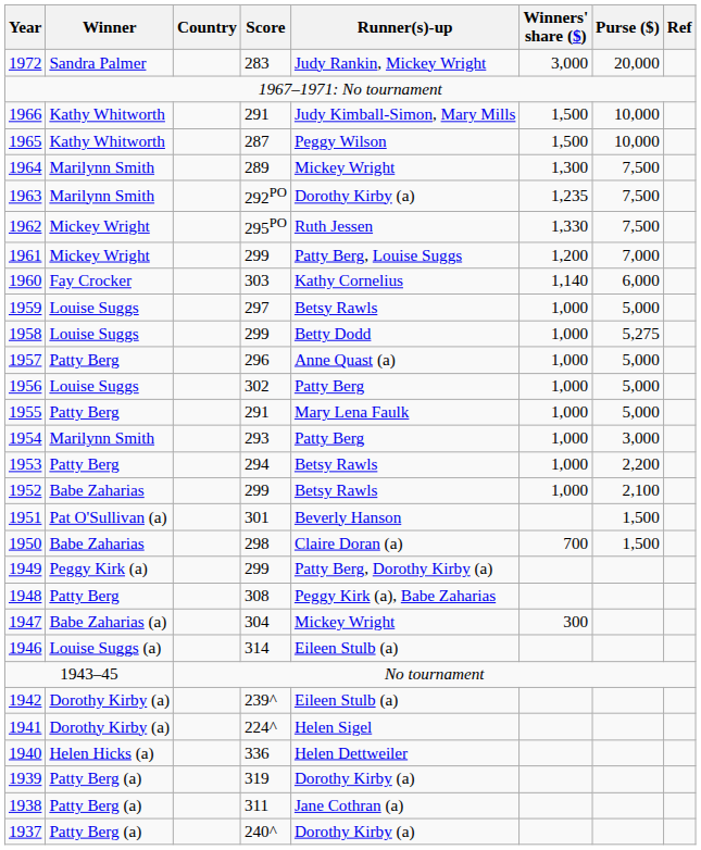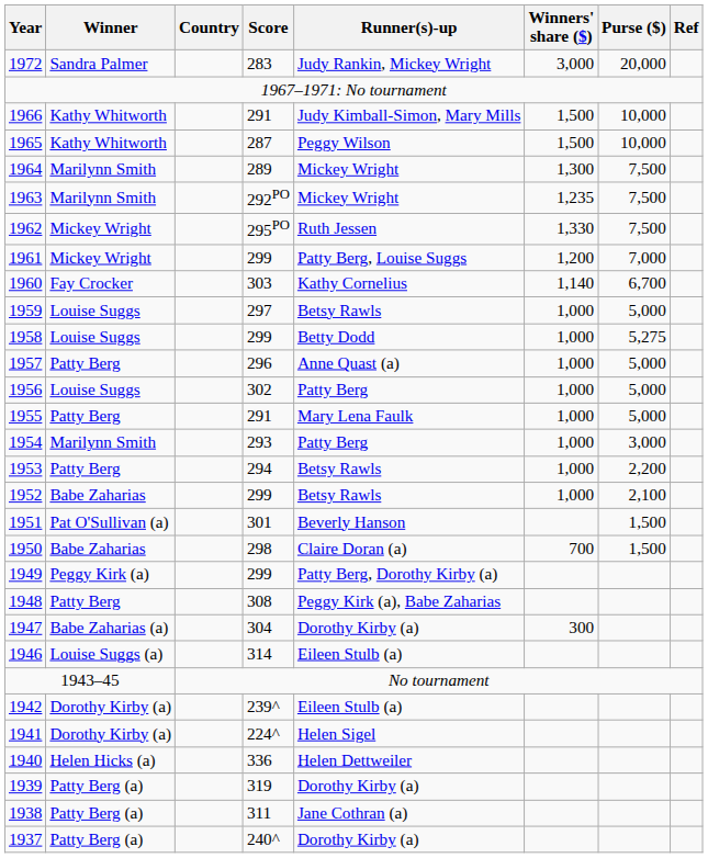1963 | Runner(s)-up: Dorothy Kirby (a) -> Mickey Wright
1960 | Purse ($): 6,000 -> 6,700
1947 | Runner(s)-up: Mickey Wright -> Dorothy Kirby (a)
